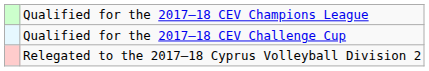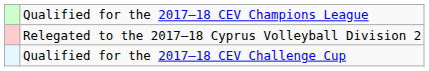rows swapped: Qualified for the 2017–18 CEV Challenge Cup <-> Relegated to the 2017–18 Cyprus Volleyball Division 2
